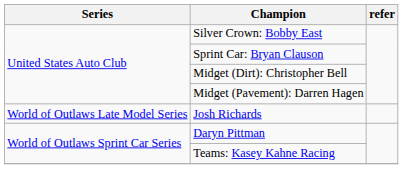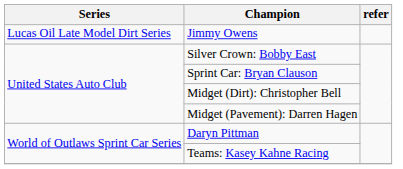+ row: Lucas Oil Late Model Dirt Series | Jimmy Owens
- row: World of Outlaws Late Model Series | Josh Richards
